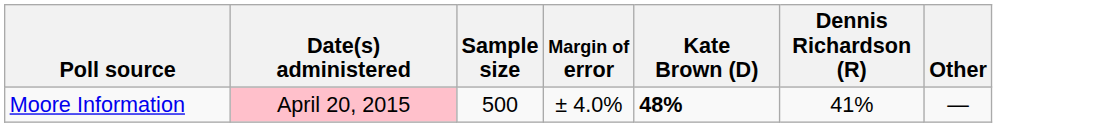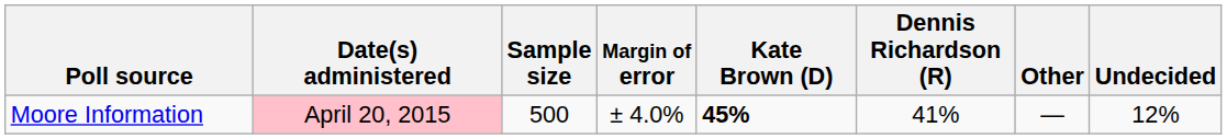+ column: Undecided | 12%
Moore Information | Kate Brown (D): 48% -> 45%
